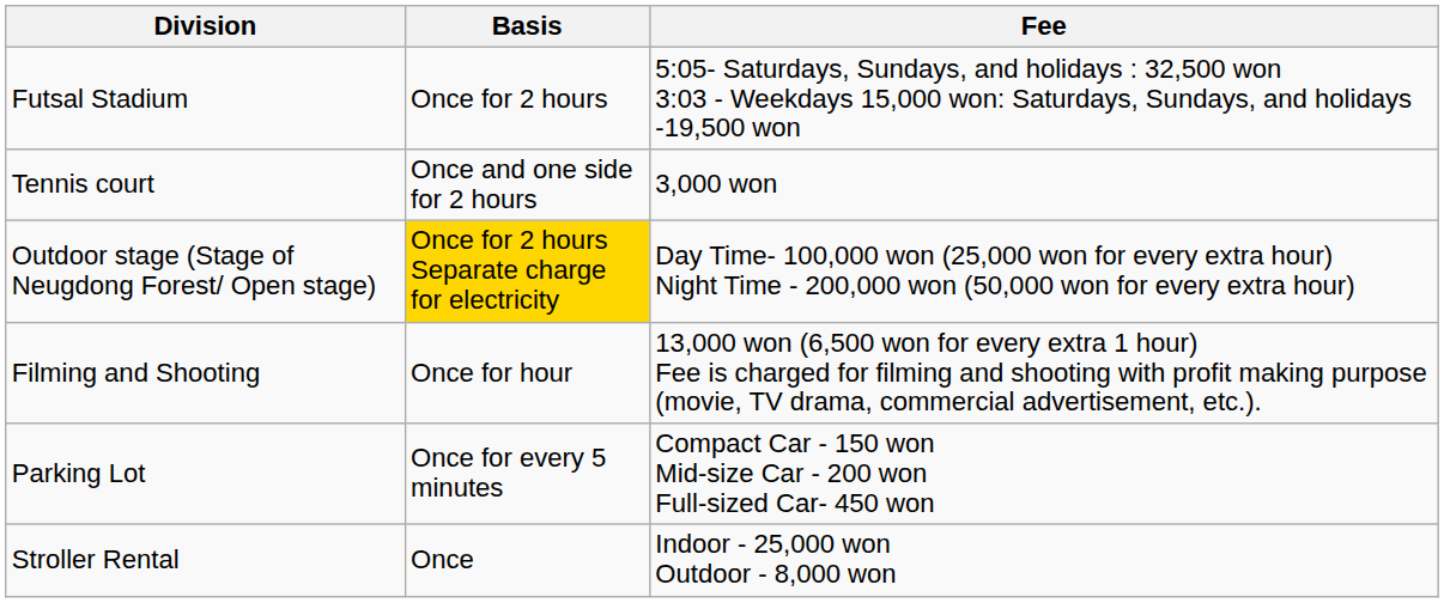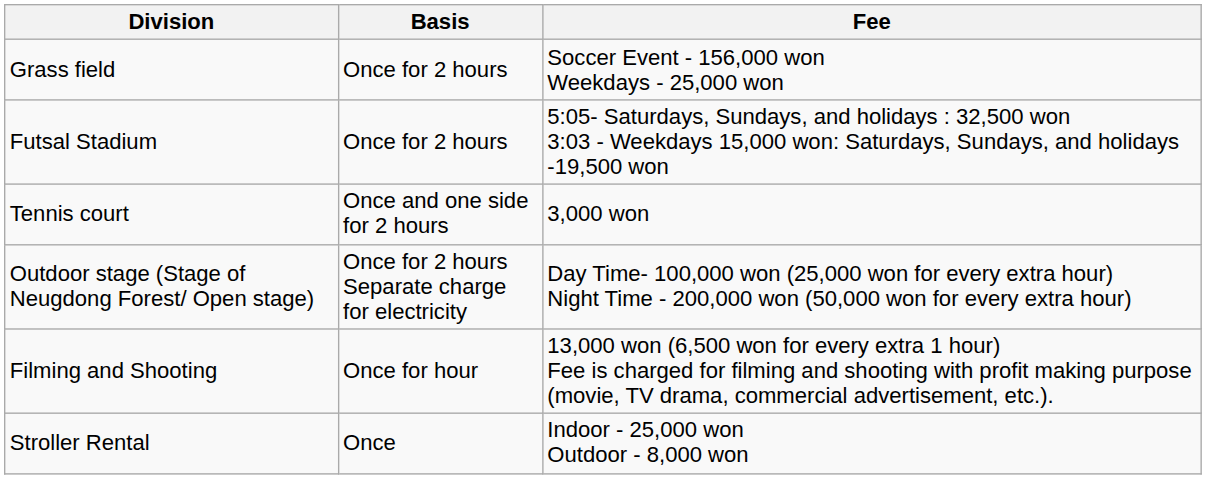+ row: Grass field | Once for 2 hours | Soccer Event - 156,000 won Weekdays - 25,000 won
Outdoor stage (Stage of Neugdong Forest/ Open stage) | Basis: gold background -> no background
- row: Parking Lot | Once for every 5 minutes | Compact Car - 150 won Mid-size Car - 200 won Full-sized Car- 450 won
